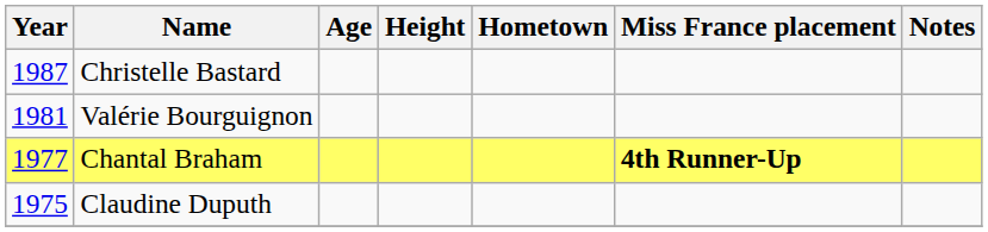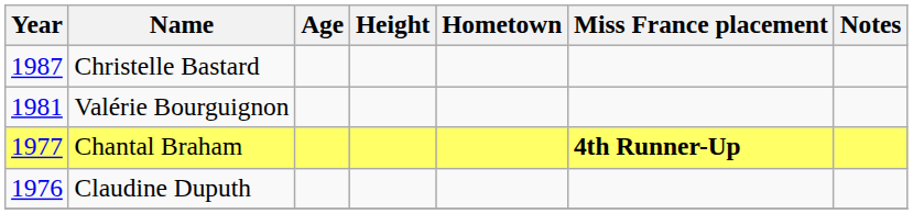Claudine Duputh | Year: 1975 -> 1976
